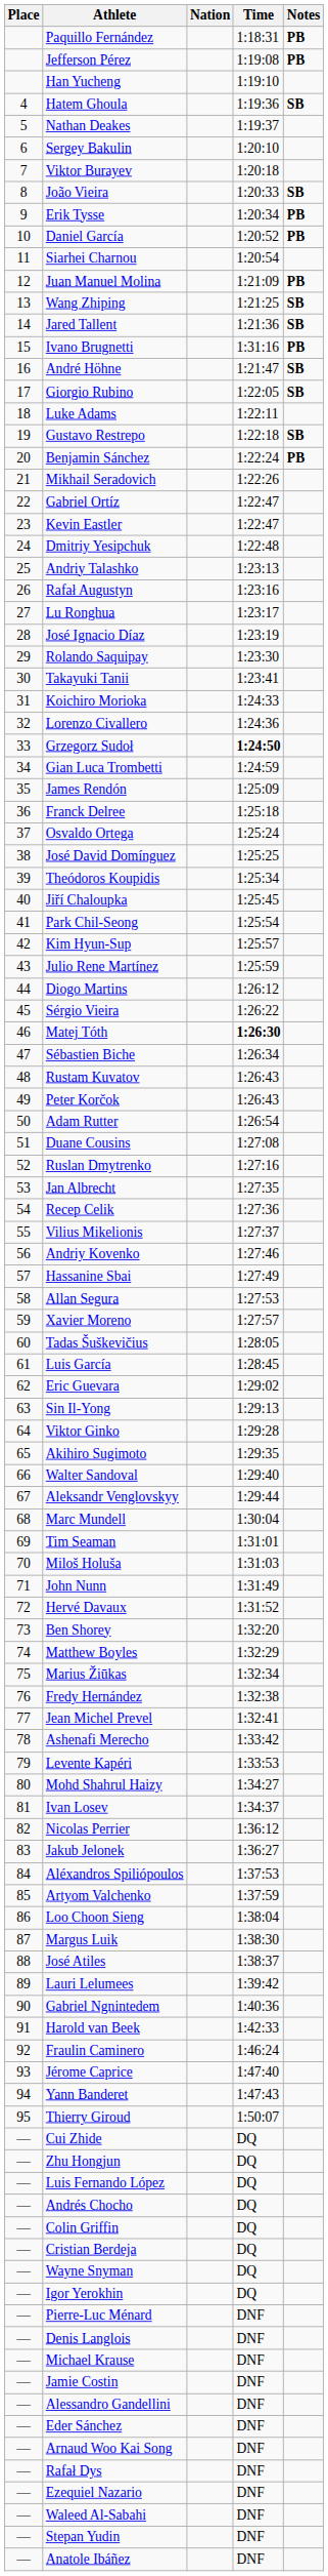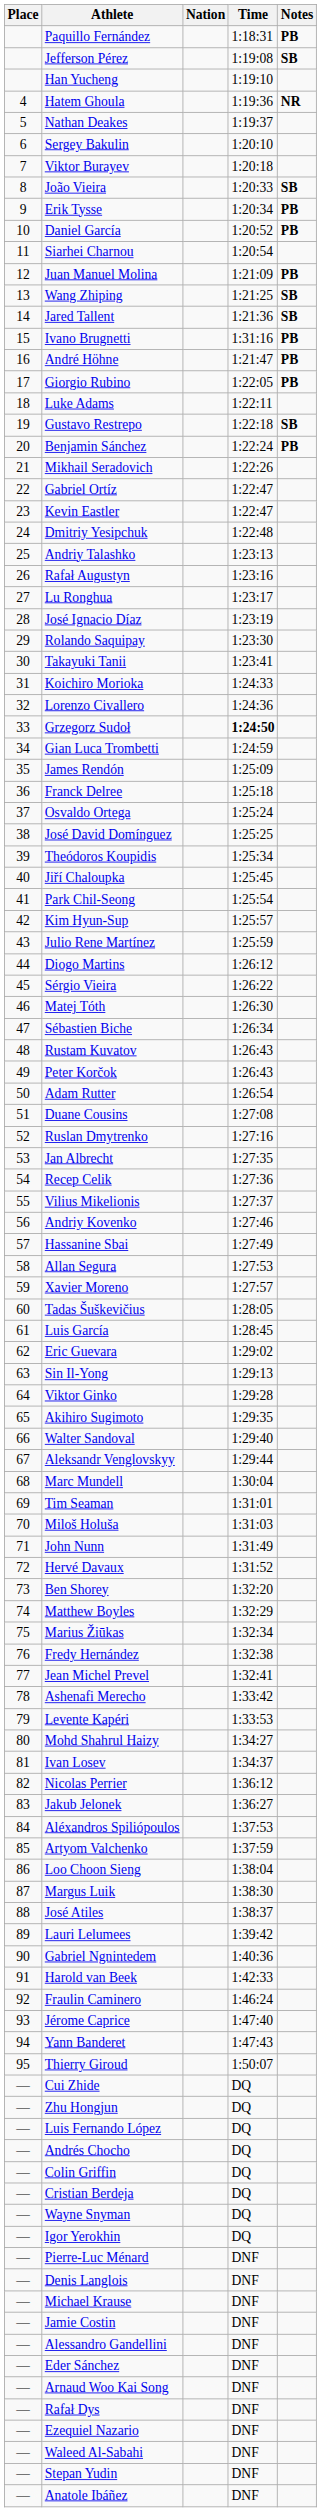Jefferson Pérez | Notes: PB -> SB
Hatem Ghoula | Notes: SB -> NR
André Höhne | Notes: SB -> PB
Giorgio Rubino | Notes: SB -> PB
Matej Tóth | Time: bold -> normal
